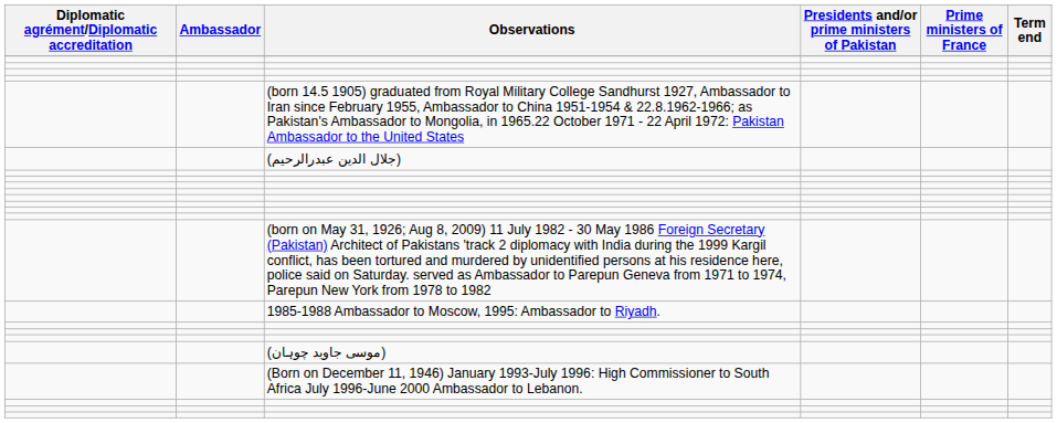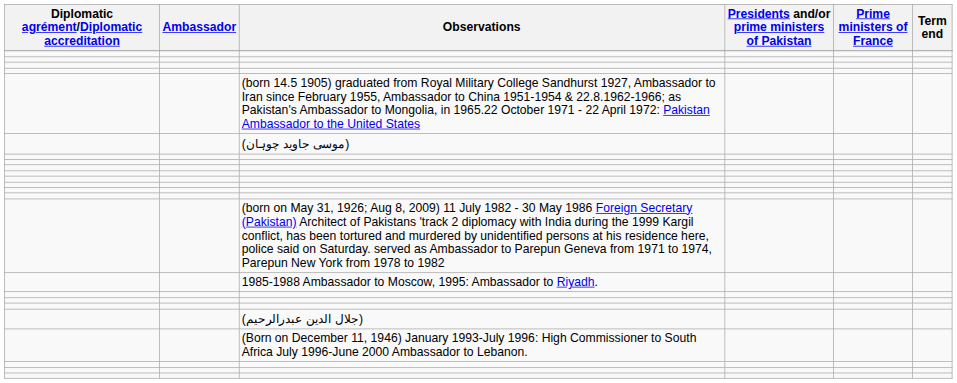rows swapped: (جلال الدين عبدرالرحيم) <-> (موسی جاوید چوہان)
